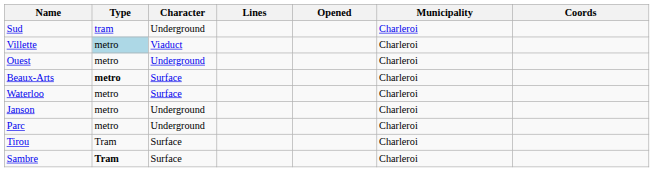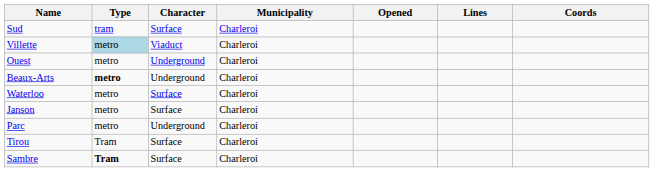columns swapped: Lines <-> Municipality
Sud | Character: Underground -> Surface
Beaux-Arts | Character: Surface -> Underground
Janson | Character: Underground -> Surface
